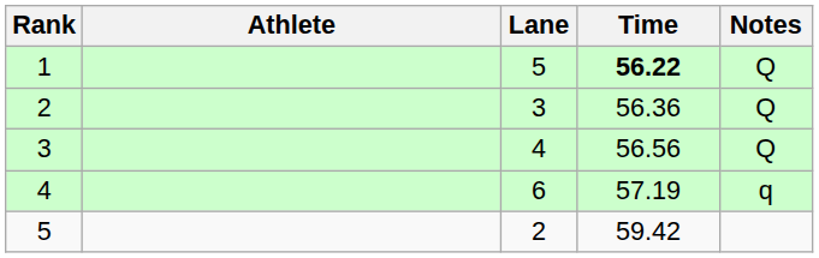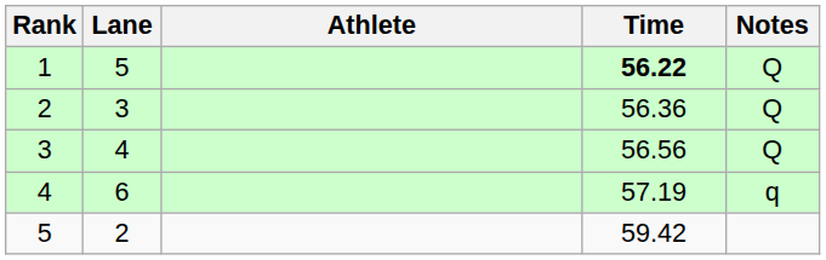columns swapped: Lane <-> Athlete
